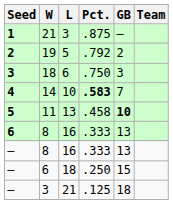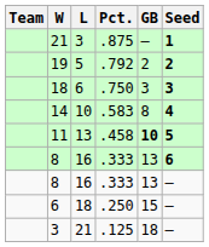columns swapped: Team <-> Seed
14 | Pct.: bold -> normal
14 | GB: 7 -> 8
